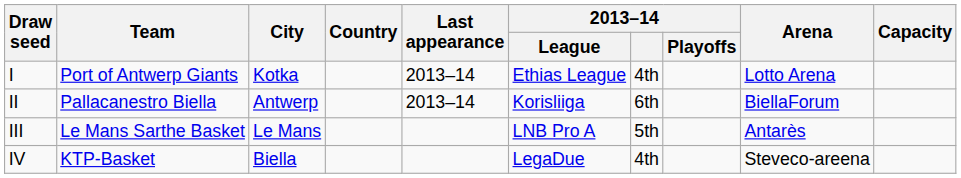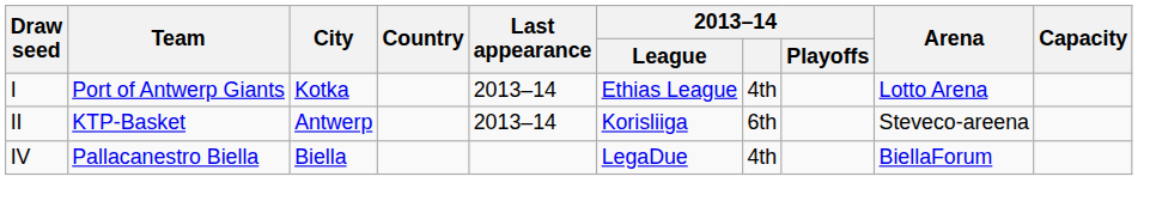II | Team: Pallacanestro Biella -> KTP-Basket
II | Arena: BiellaForum -> Steveco-areena
- row: III | Le Mans Sarthe Basket | Le Mans | LNB Pro A | 5th | Antarès
IV | Team: KTP-Basket -> Pallacanestro Biella
IV | Arena: Steveco-areena -> BiellaForum
